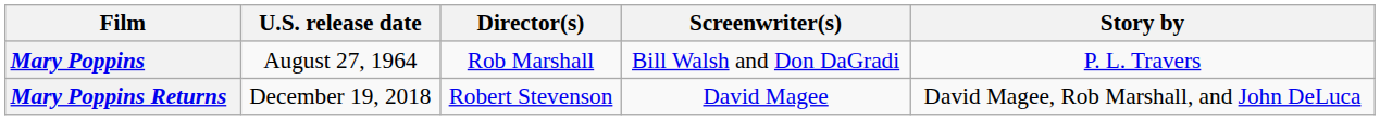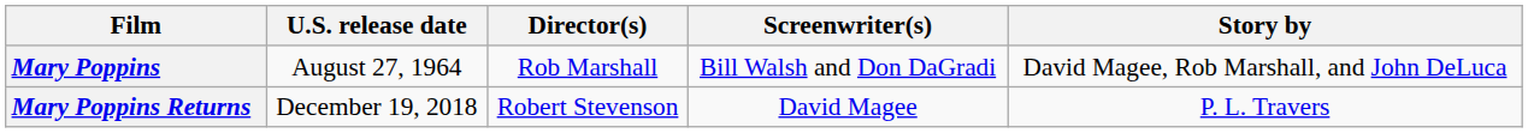Mary Poppins | Story by: P. L. Travers -> David Magee, Rob Marshall, and John DeLuca
Mary Poppins Returns | Story by: David Magee, Rob Marshall, and John DeLuca -> P. L. Travers
